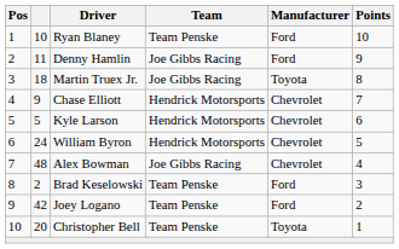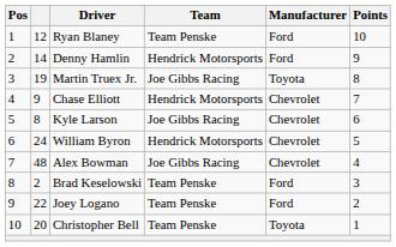Ryan Blaney | column 2: 10 -> 12
Denny Hamlin | column 2: 11 -> 14
Denny Hamlin | Team: Joe Gibbs Racing -> Hendrick Motorsports
Martin Truex Jr. | column 2: 18 -> 19
Kyle Larson | column 2: 5 -> 8
Kyle Larson | Team: Hendrick Motorsports -> Joe Gibbs Racing
Joey Logano | column 2: 42 -> 22
